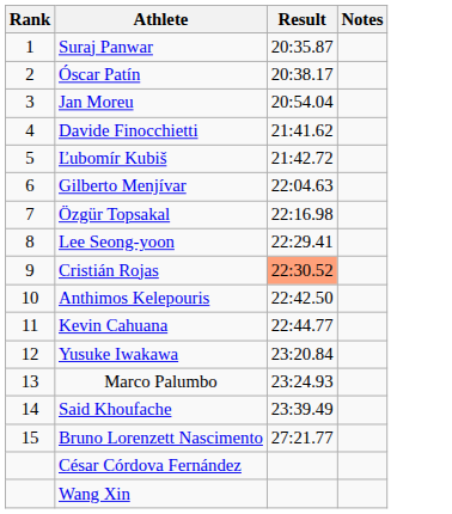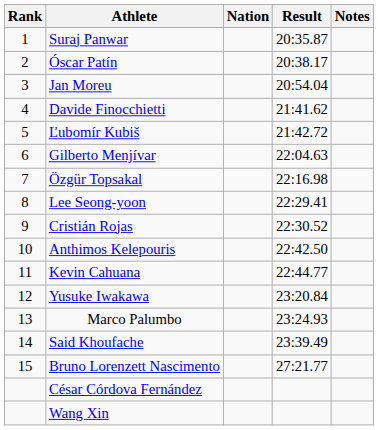+ column: Nation
Cristián Rojas | Result: lightsalmon background -> no background
